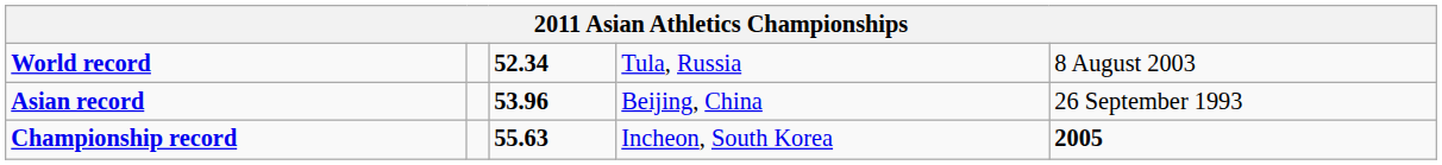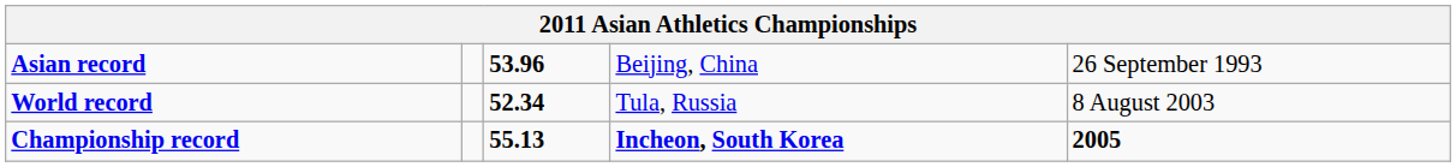rows swapped: World record <-> Asian record
Championship record | column 3: 55.63 -> 55.13
Championship record | column 4: normal -> bold
